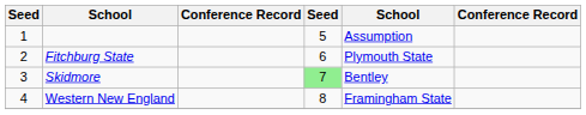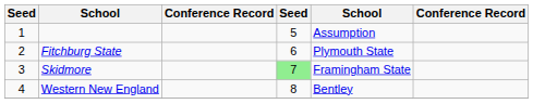Skidmore | column 5: Bentley -> Framingham State
Western New England | column 5: Framingham State -> Bentley
